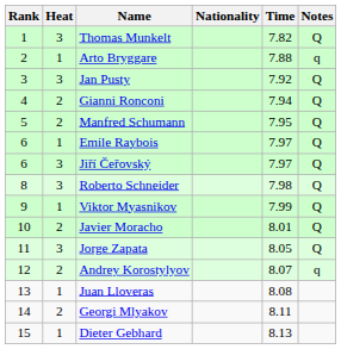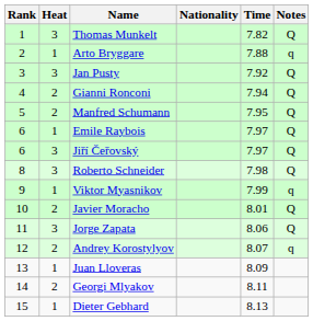Viktor Myasnikov | Notes: Q -> q
Jorge Zapata | Time: 8.05 -> 8.06
Juan Lloveras | Time: 8.08 -> 8.09
